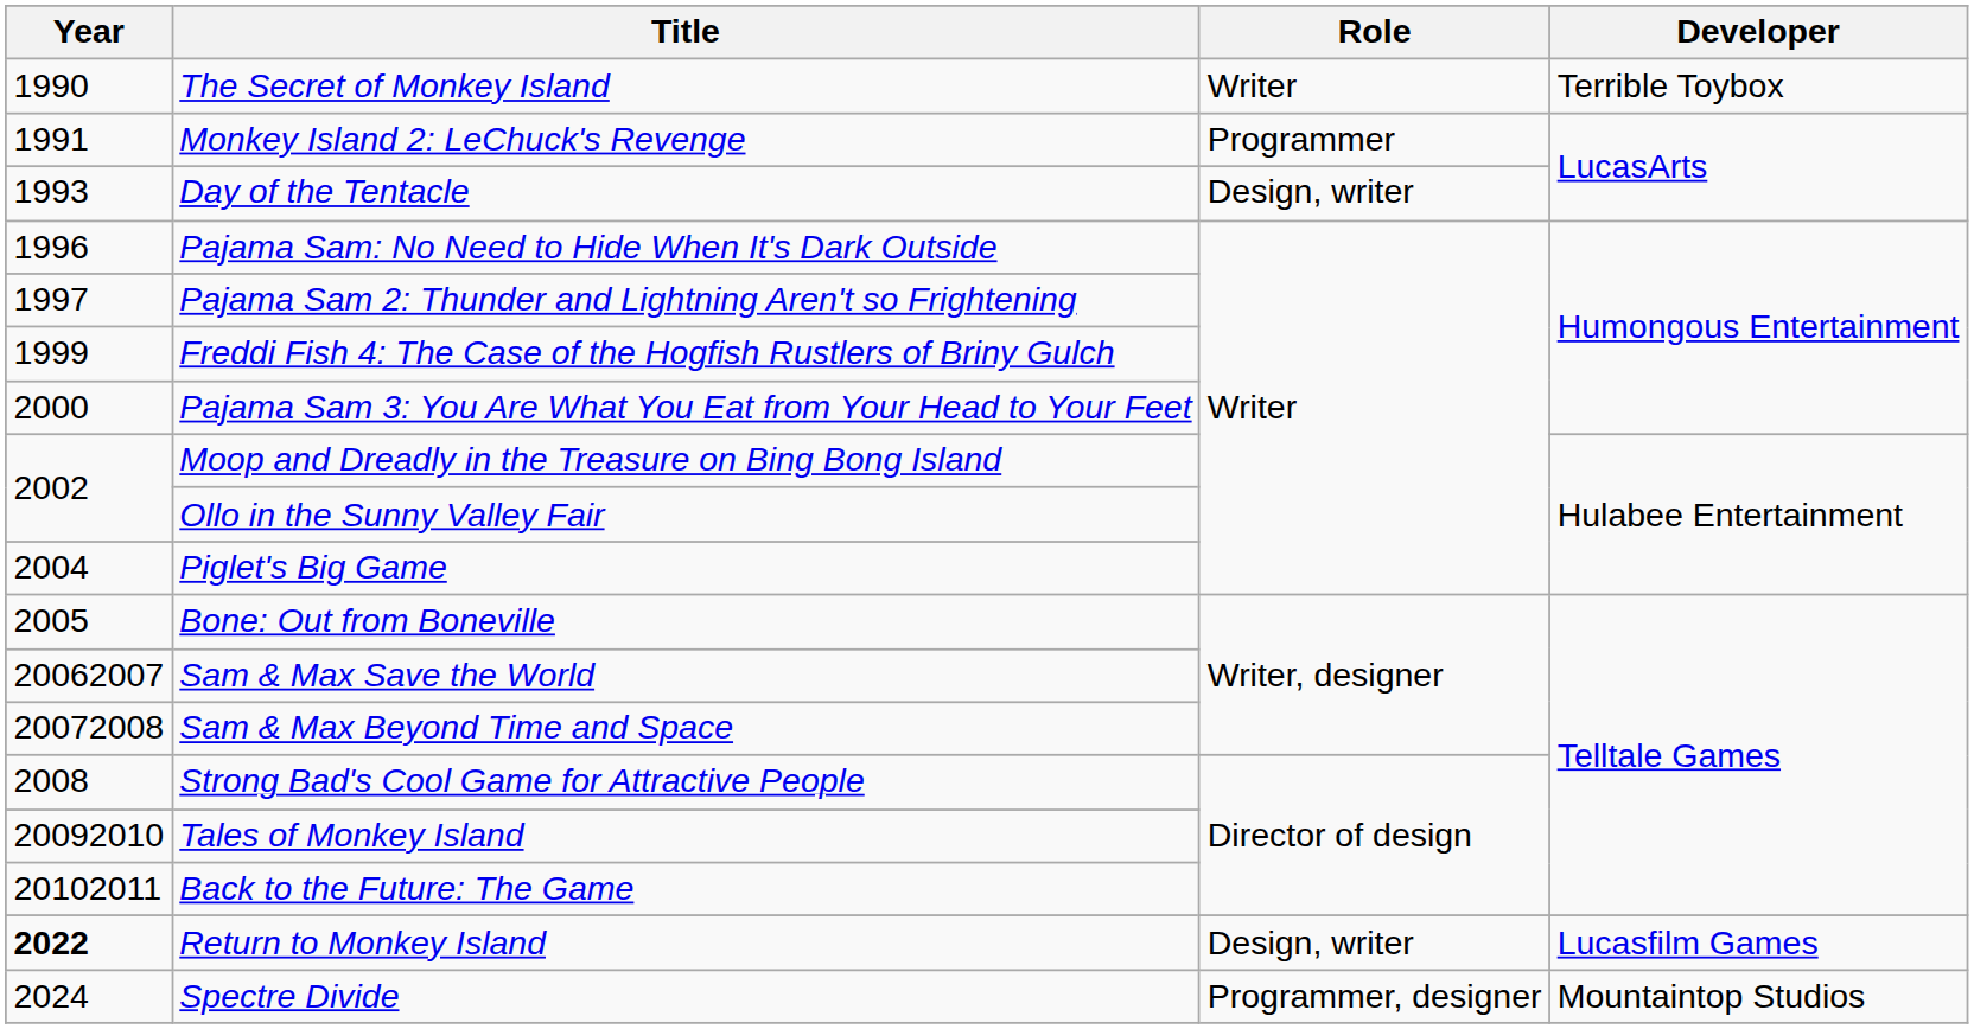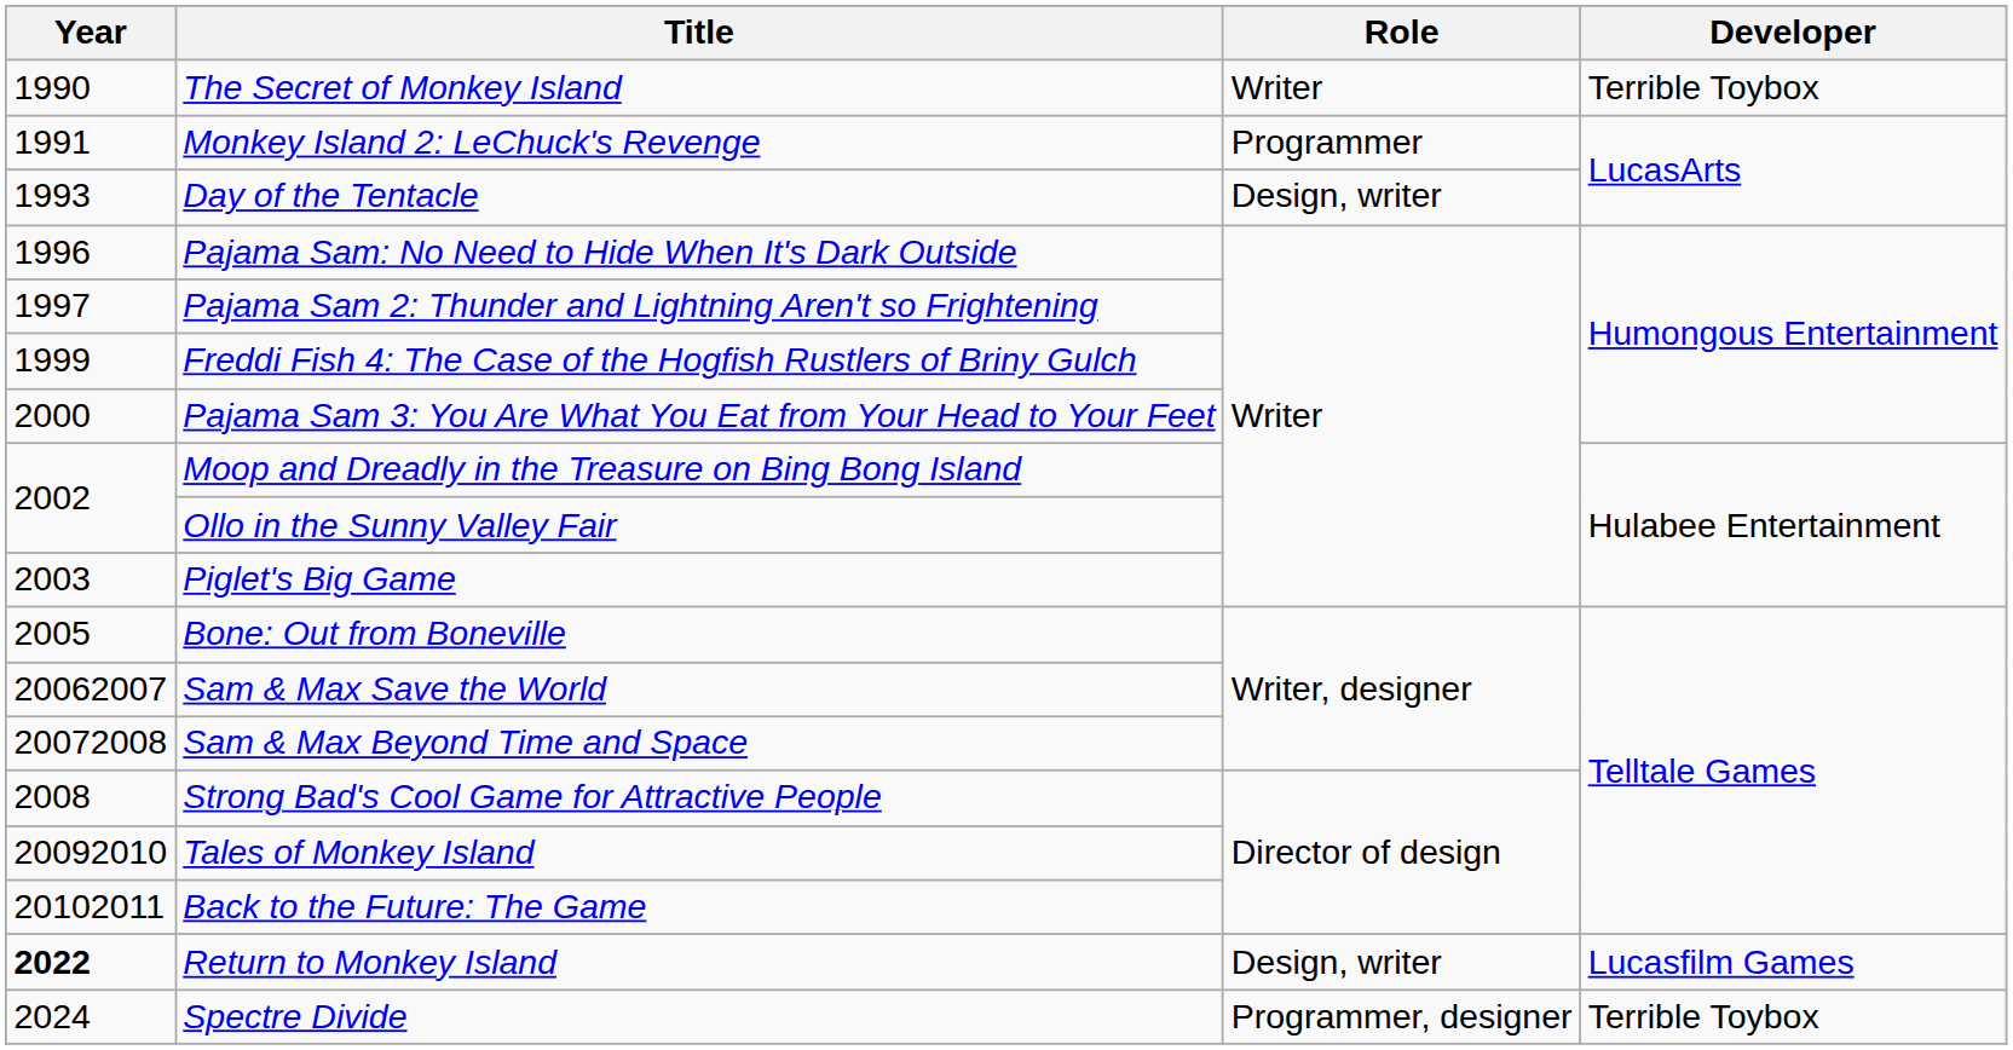Piglet's Big Game | Year: 2004 -> 2003
Spectre Divide | Developer: Mountaintop Studios -> Terrible Toybox
